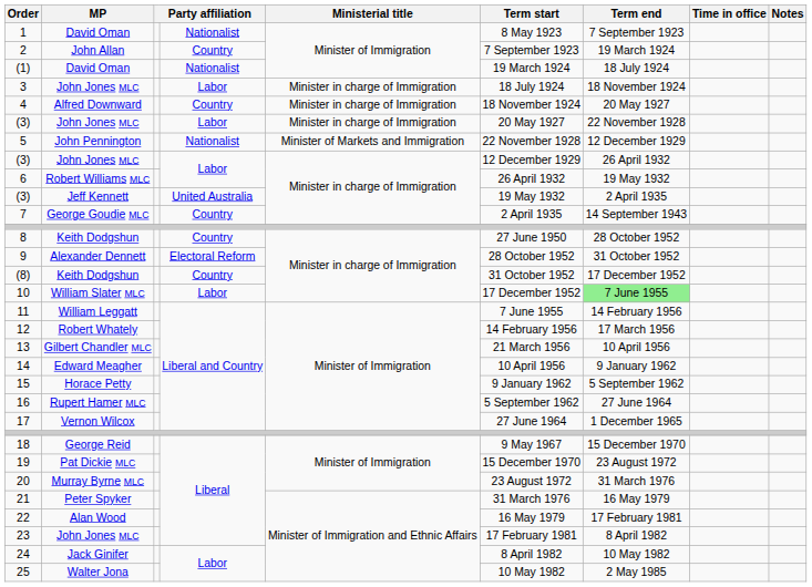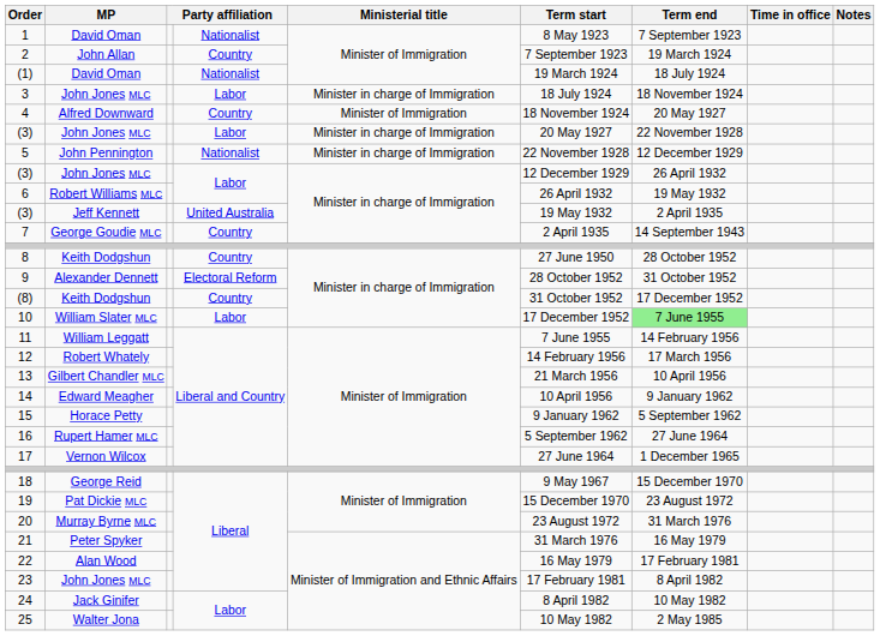4 | Ministerial title: Minister in charge of Immigration -> Minister of Immigration
5 | Ministerial title: Minister of Markets and Immigration -> Minister in charge of Immigration
